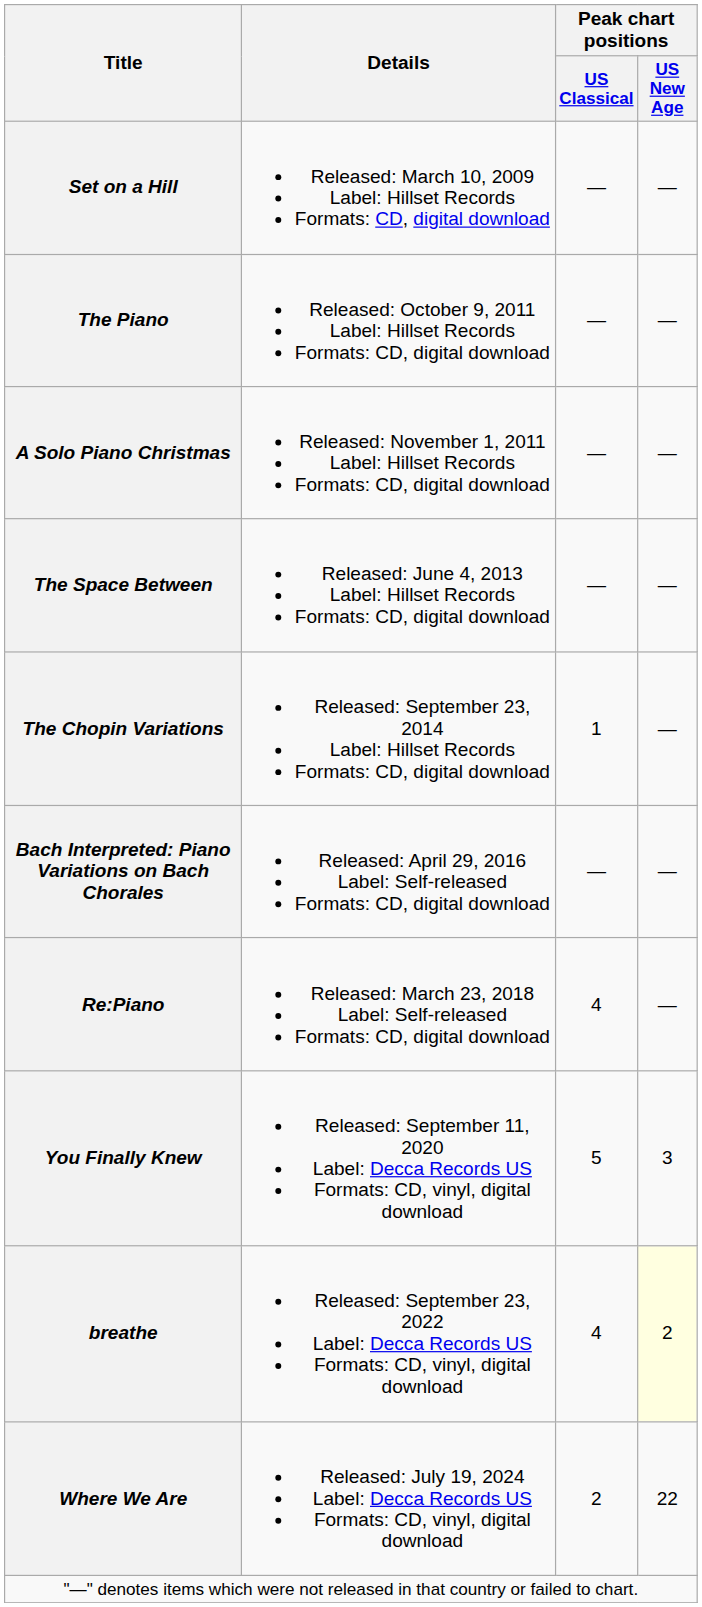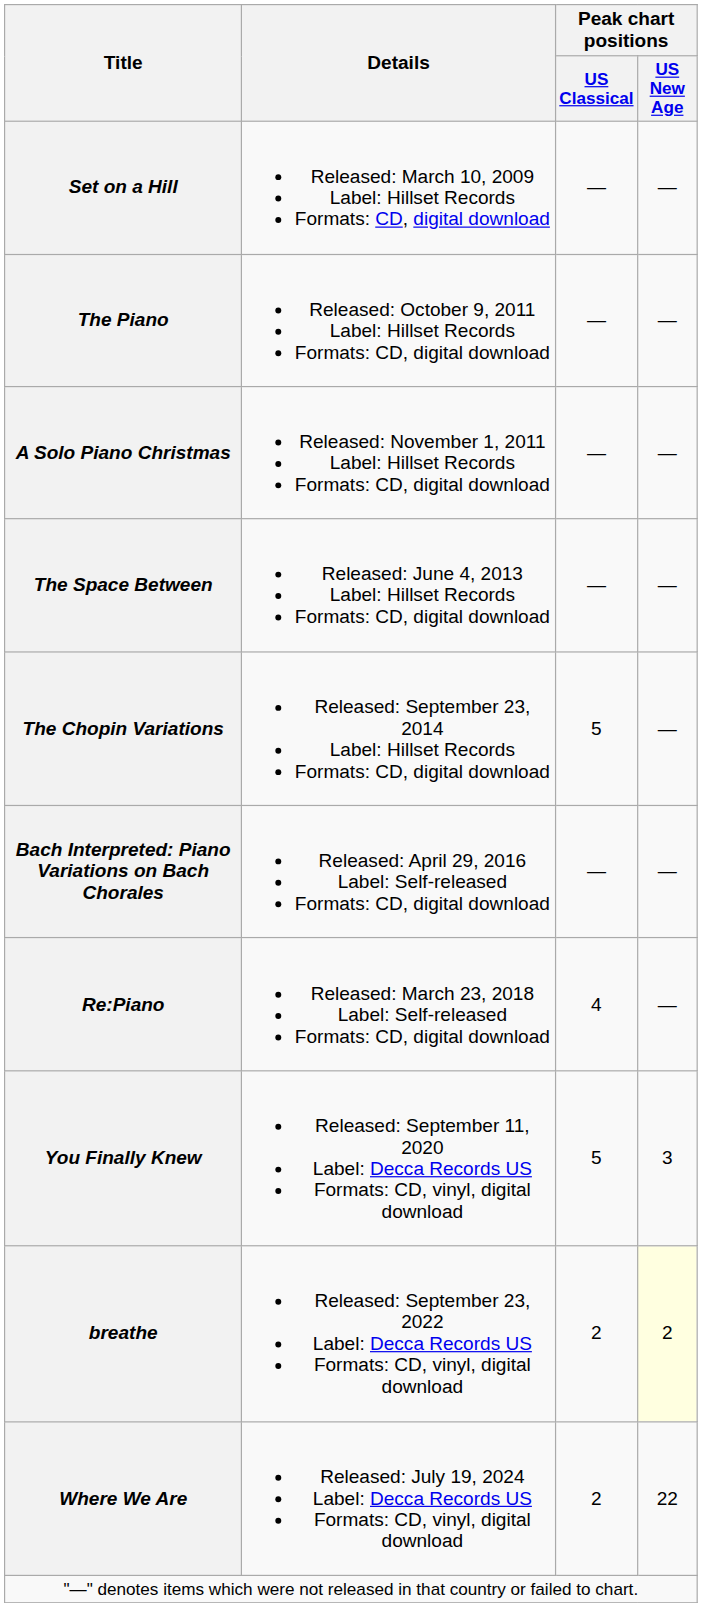The Chopin Variations | Peak chart positions / US Classical: 1 -> 5
breathe | Peak chart positions / US Classical: 4 -> 2
